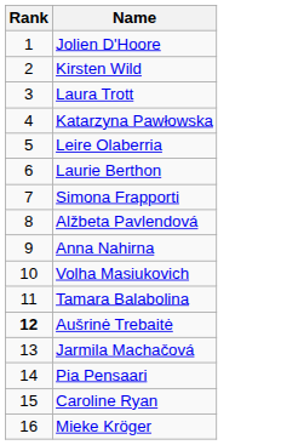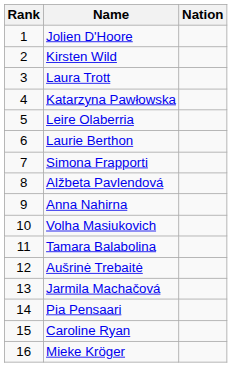+ column: Nation
Aušrinė Trebaitė | Rank: bold -> normal
